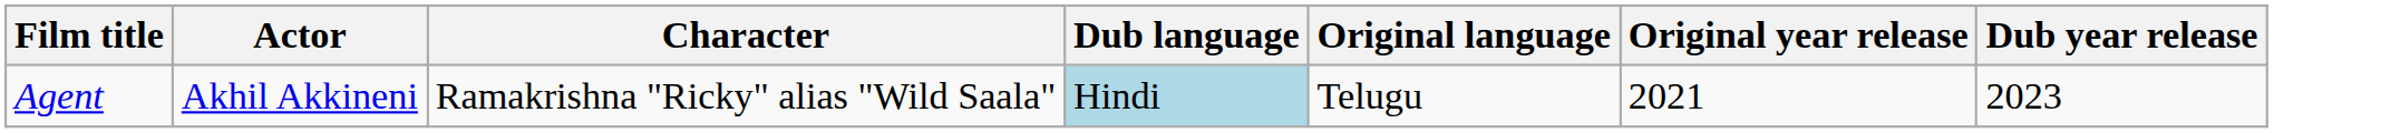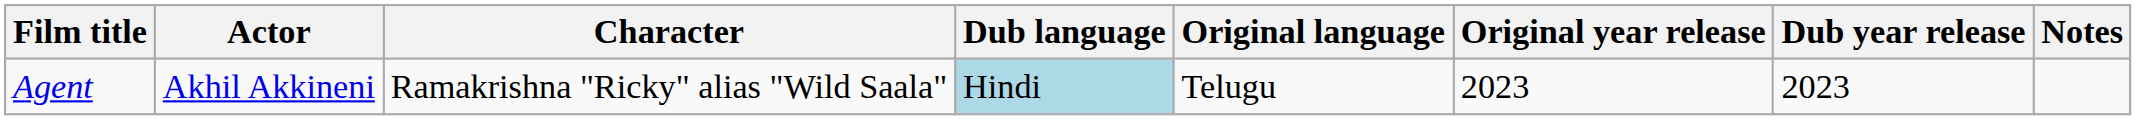+ column: Notes
Agent | Original year release: 2021 -> 2023
